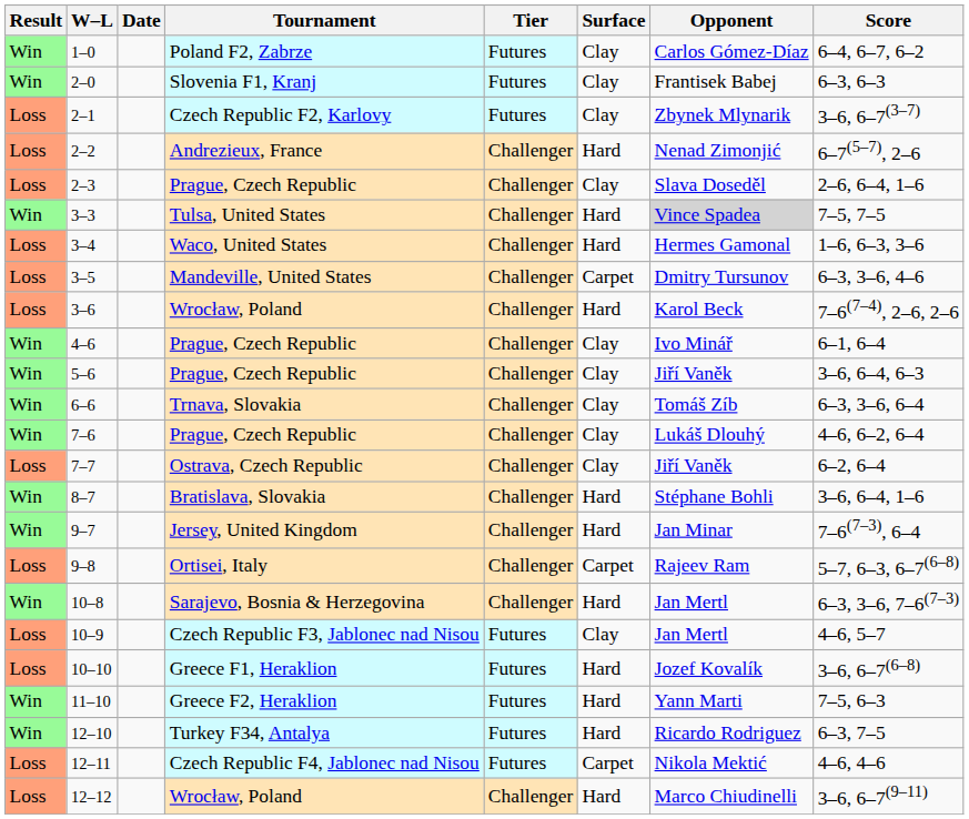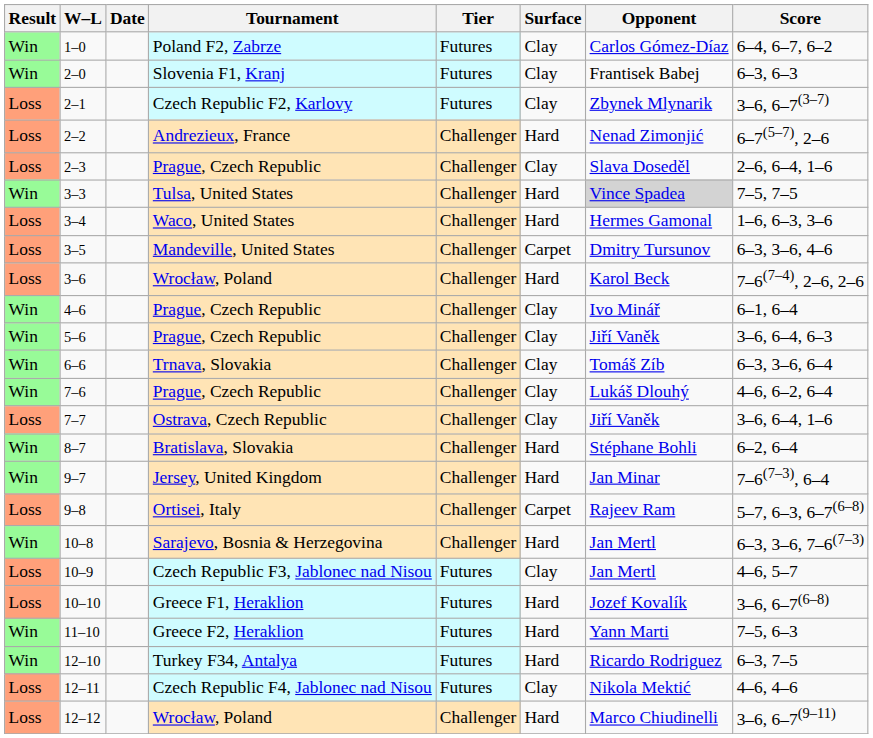7–7 | Score: 6–2, 6–4 -> 3–6, 6–4, 1–6
8–7 | Score: 3–6, 6–4, 1–6 -> 6–2, 6–4
12–11 | Surface: Carpet -> Clay
